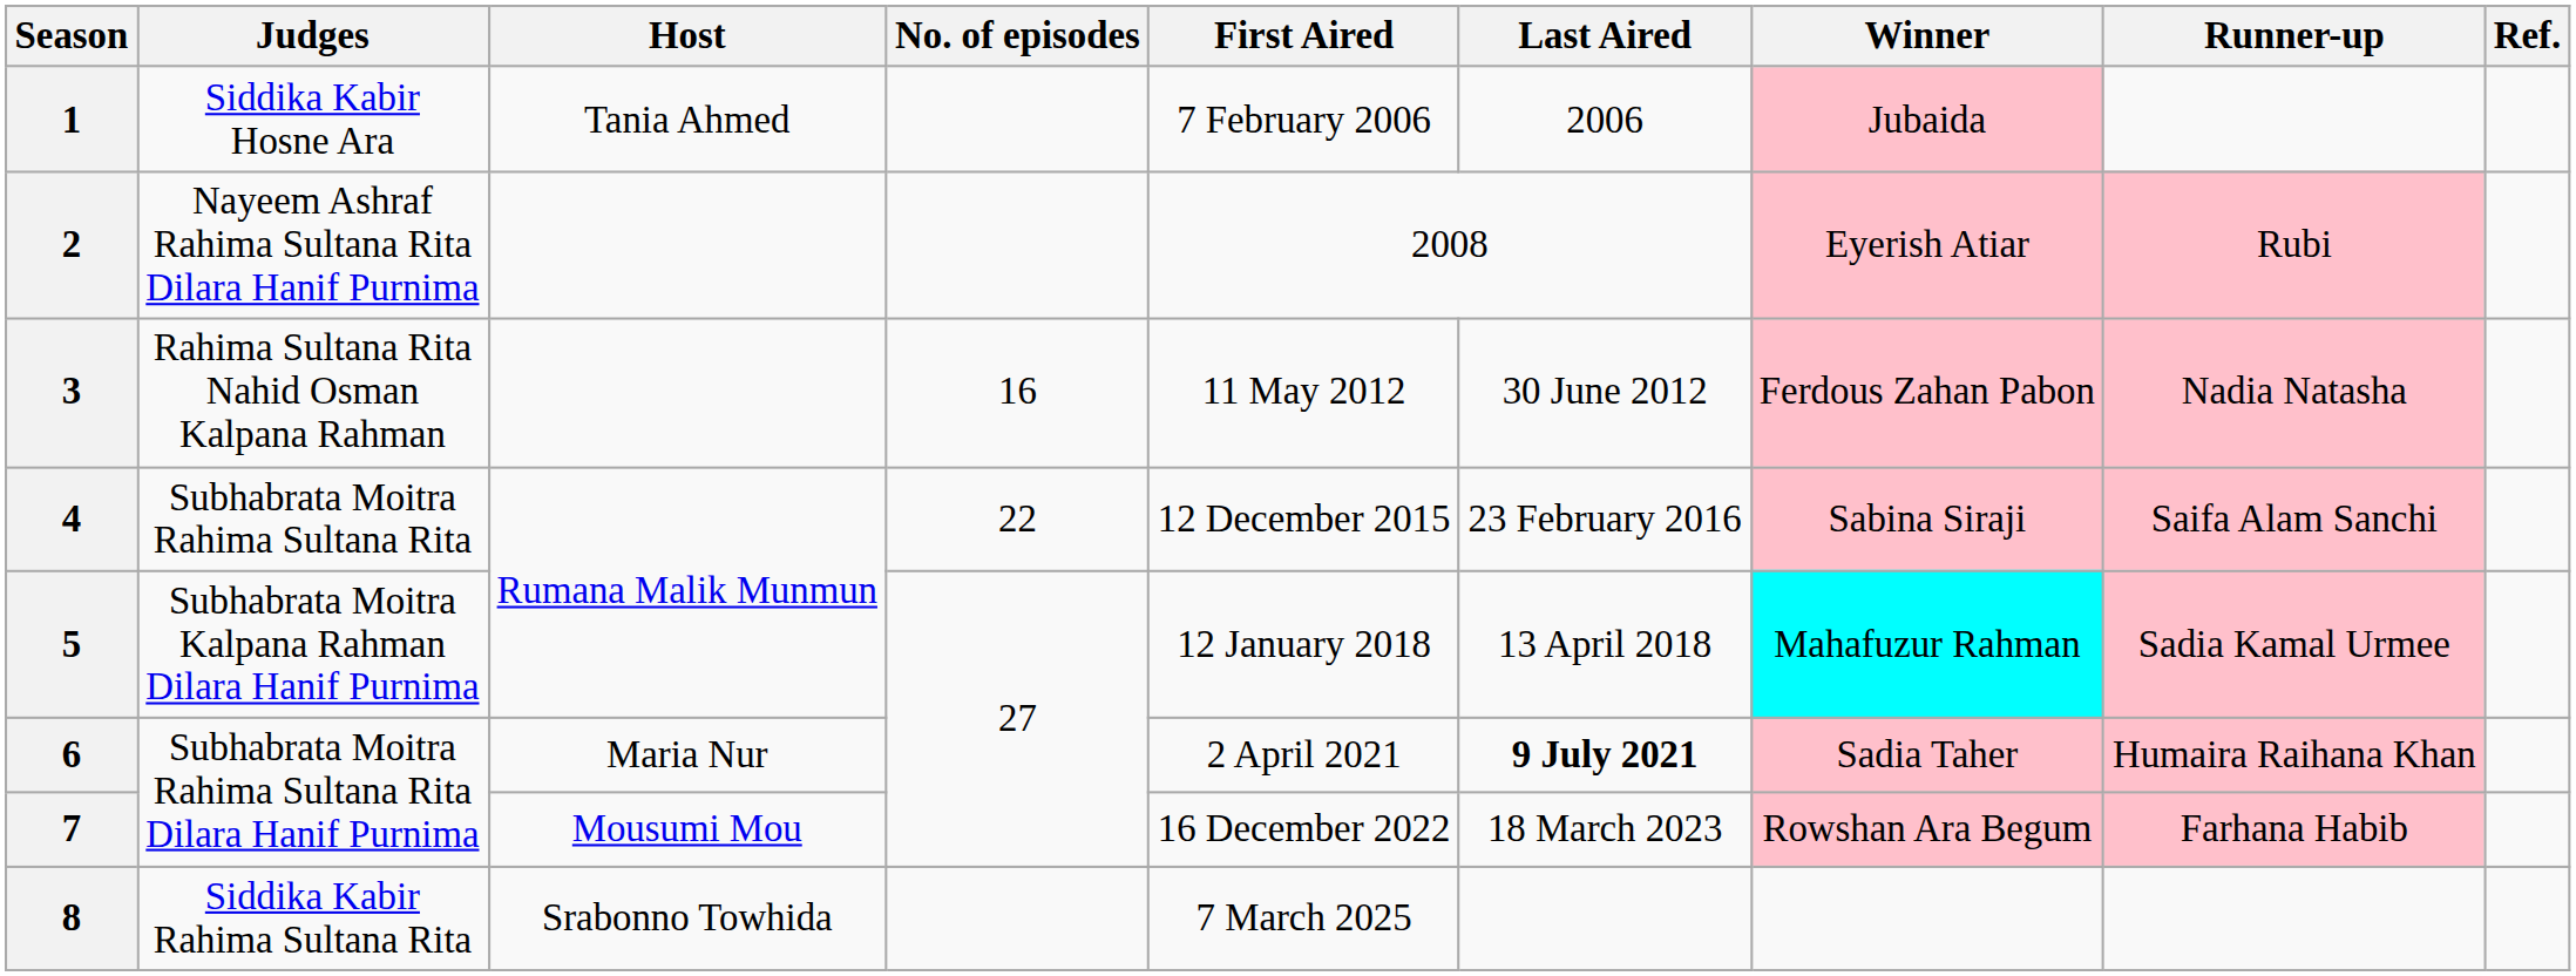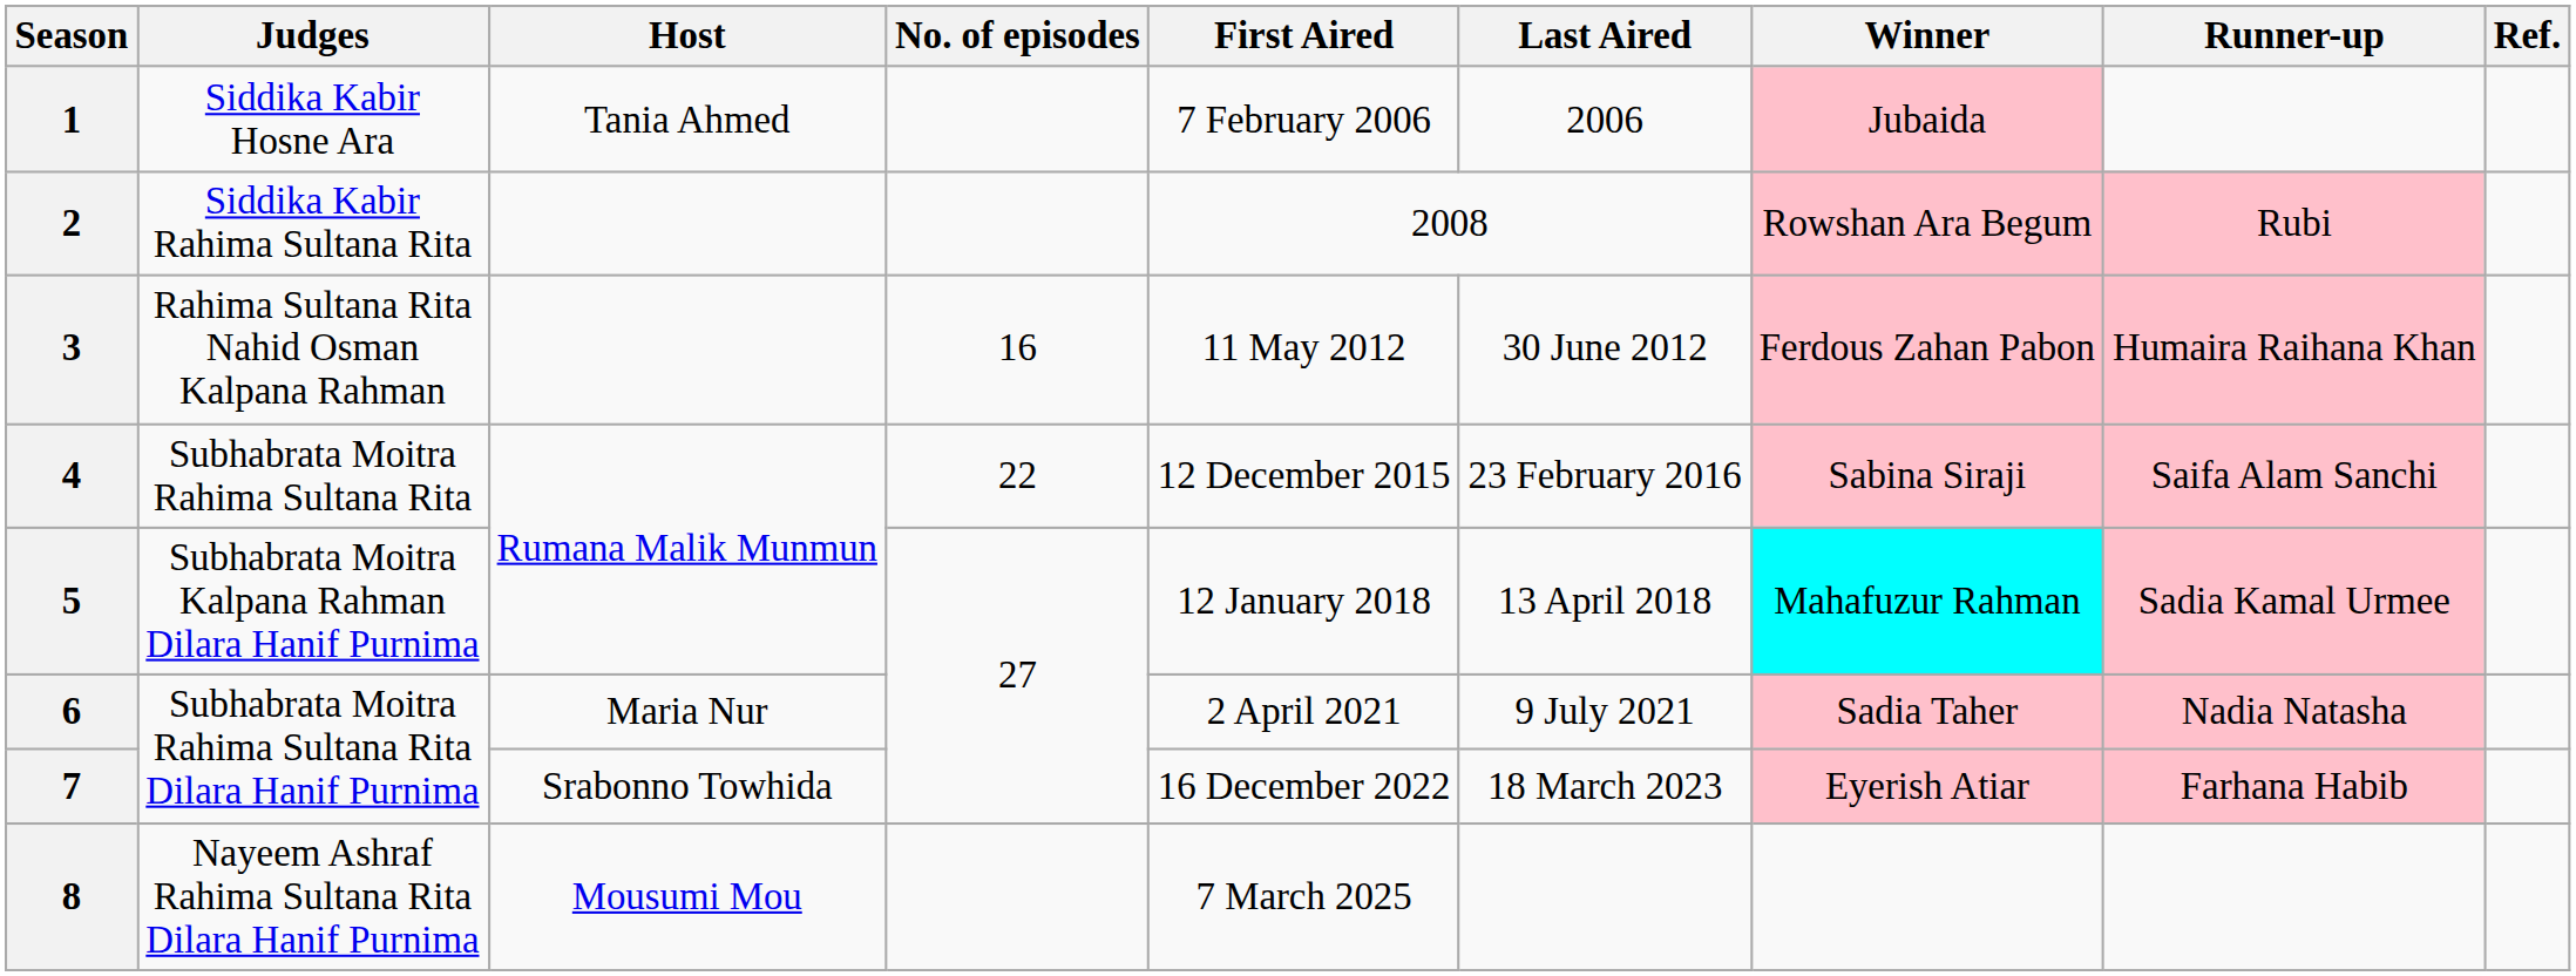2 | Judges: Nayeem Ashraf Rahima Sultana Rita Dilara Hanif Purnima -> Siddika Kabir Rahima Sultana Rita
2 | Winner: Eyerish Atiar -> Rowshan Ara Begum
3 | Runner-up: Nadia Natasha -> Humaira Raihana Khan
6 | Last Aired: bold -> normal
6 | Runner-up: Humaira Raihana Khan -> Nadia Natasha
7 | Host: Mousumi Mou -> Srabonno Towhida
7 | Winner: Rowshan Ara Begum -> Eyerish Atiar
8 | Judges: Siddika Kabir Rahima Sultana Rita -> Nayeem Ashraf Rahima Sultana Rita Dilara Hanif Purnima
8 | Host: Srabonno Towhida -> Mousumi Mou
